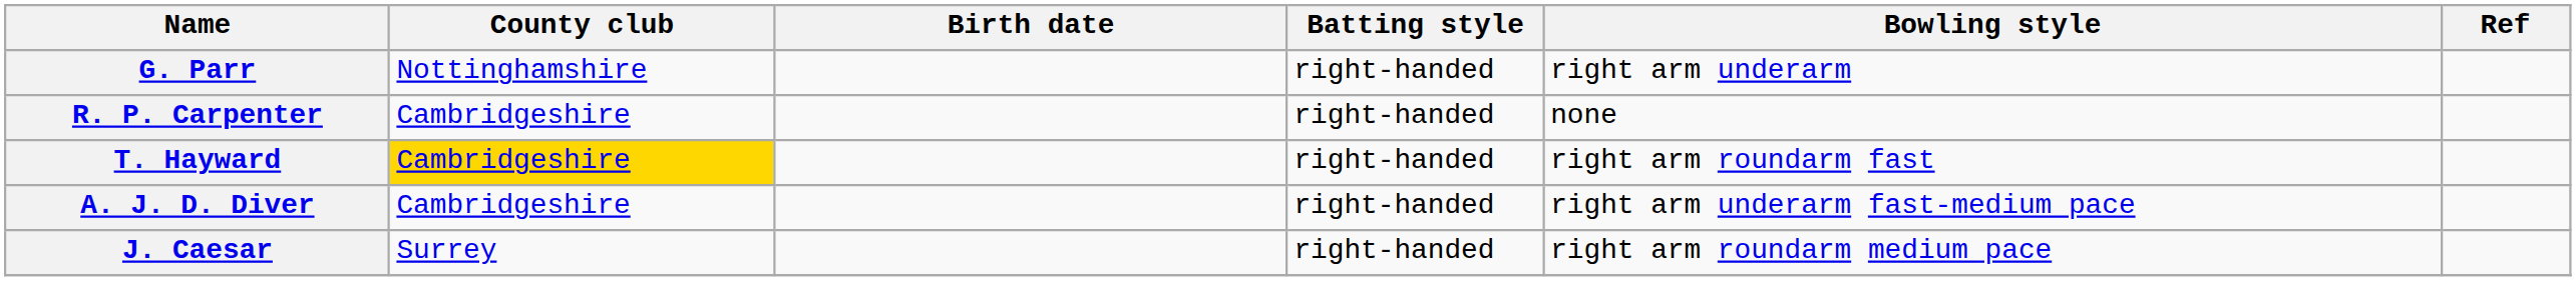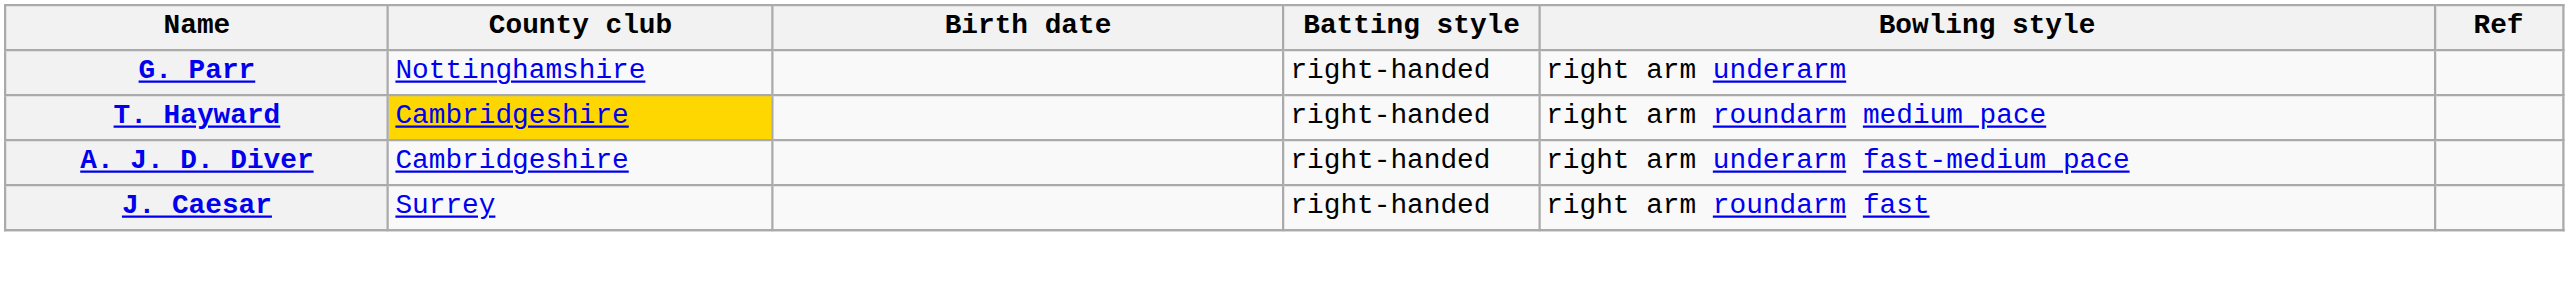- row: R. P. Carpenter | Cambridgeshire | right-handed | none
T. Hayward | Bowling style: right arm roundarm fast -> right arm roundarm medium pace
J. Caesar | Bowling style: right arm roundarm medium pace -> right arm roundarm fast
